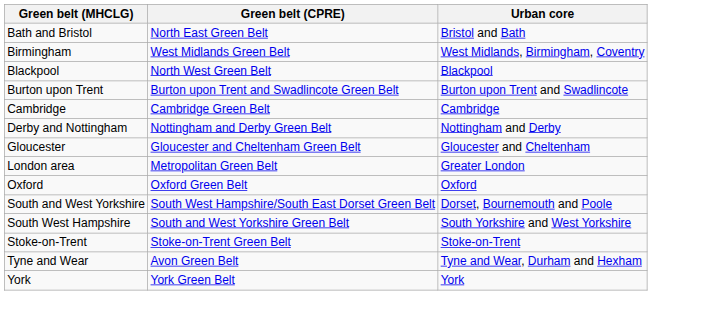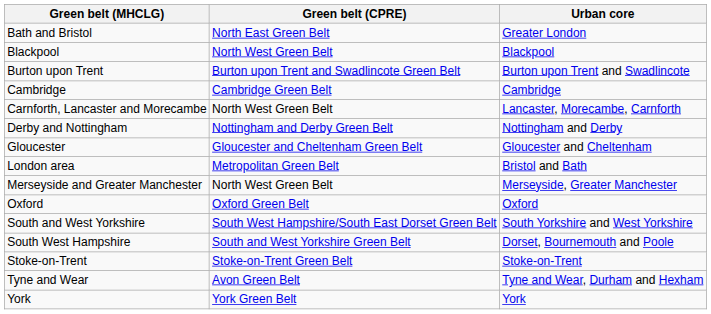Bath and Bristol | Urban core: Bristol and Bath -> Greater London
- row: Birmingham | West Midlands Green Belt | West Midlands, Birmingham, Coventry
+ row: Carnforth, Lancaster and Morecambe | North West Green Belt | Lancaster, Morecambe, Carnforth
London area | Urban core: Greater London -> Bristol and Bath
+ row: Merseyside and Greater Manchester | North West Green Belt | Merseyside, Greater Manchester
South and West Yorkshire | Urban core: Dorset, Bournemouth and Poole -> South Yorkshire and West Yorkshire
South West Hampshire | Urban core: South Yorkshire and West Yorkshire -> Dorset, Bournemouth and Poole
